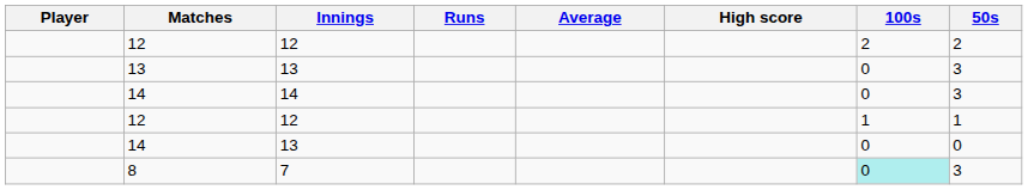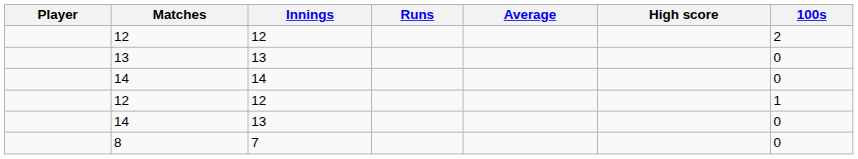- column: 50s | 2 | 3 | 3 | 1 | 0 | 3
8 | 100s: paleturquoise background -> no background
